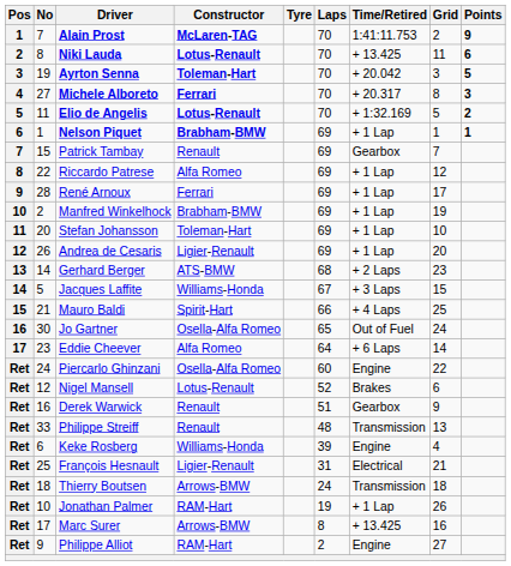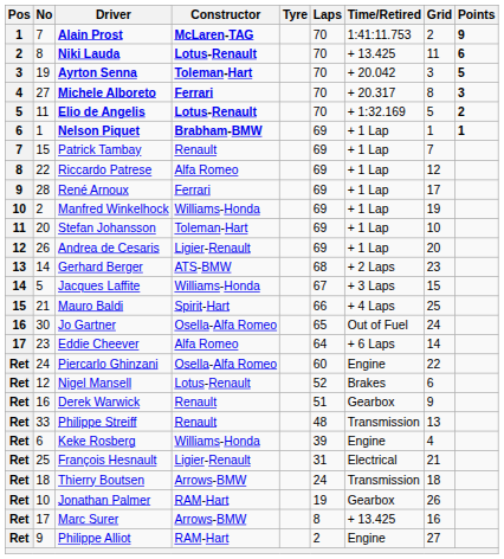Patrick Tambay | Time/Retired: Gearbox -> + 1 Lap
Manfred Winkelhock | Constructor: Brabham-BMW -> Williams-Honda
Jonathan Palmer | Time/Retired: + 1 Lap -> Gearbox
